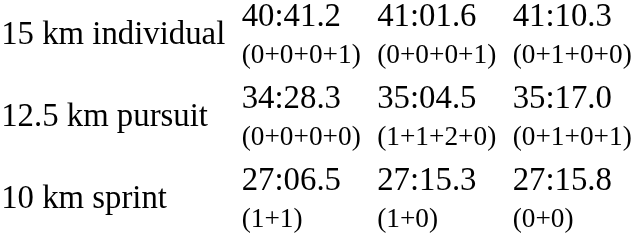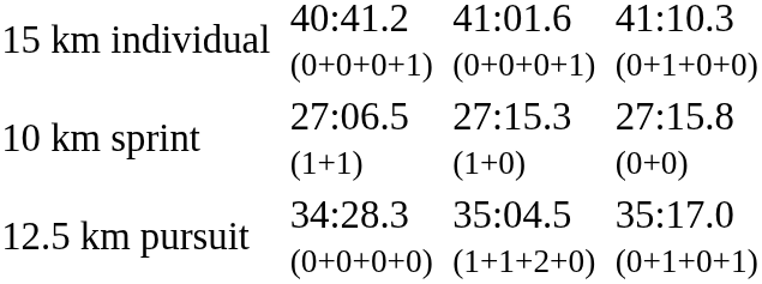rows swapped: 10 km sprint <-> 12.5 km pursuit
